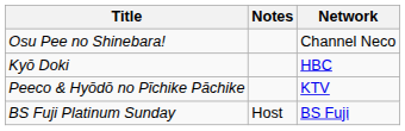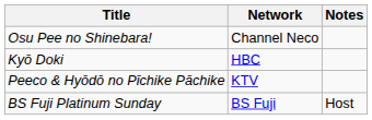columns swapped: Network <-> Notes
